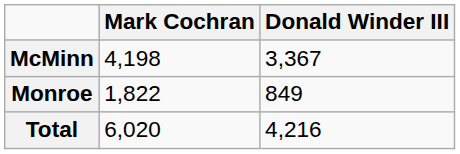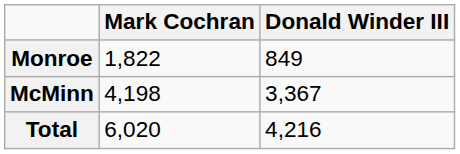rows swapped: McMinn <-> Monroe
